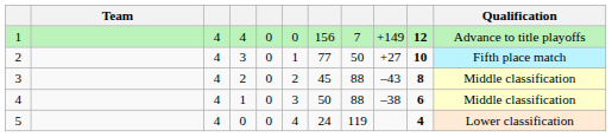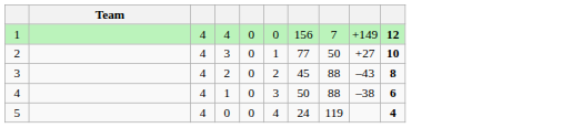- column: Qualification | Advance to title playoffs | Fifth place match | Middle classification | Middle classification | Lower classification
